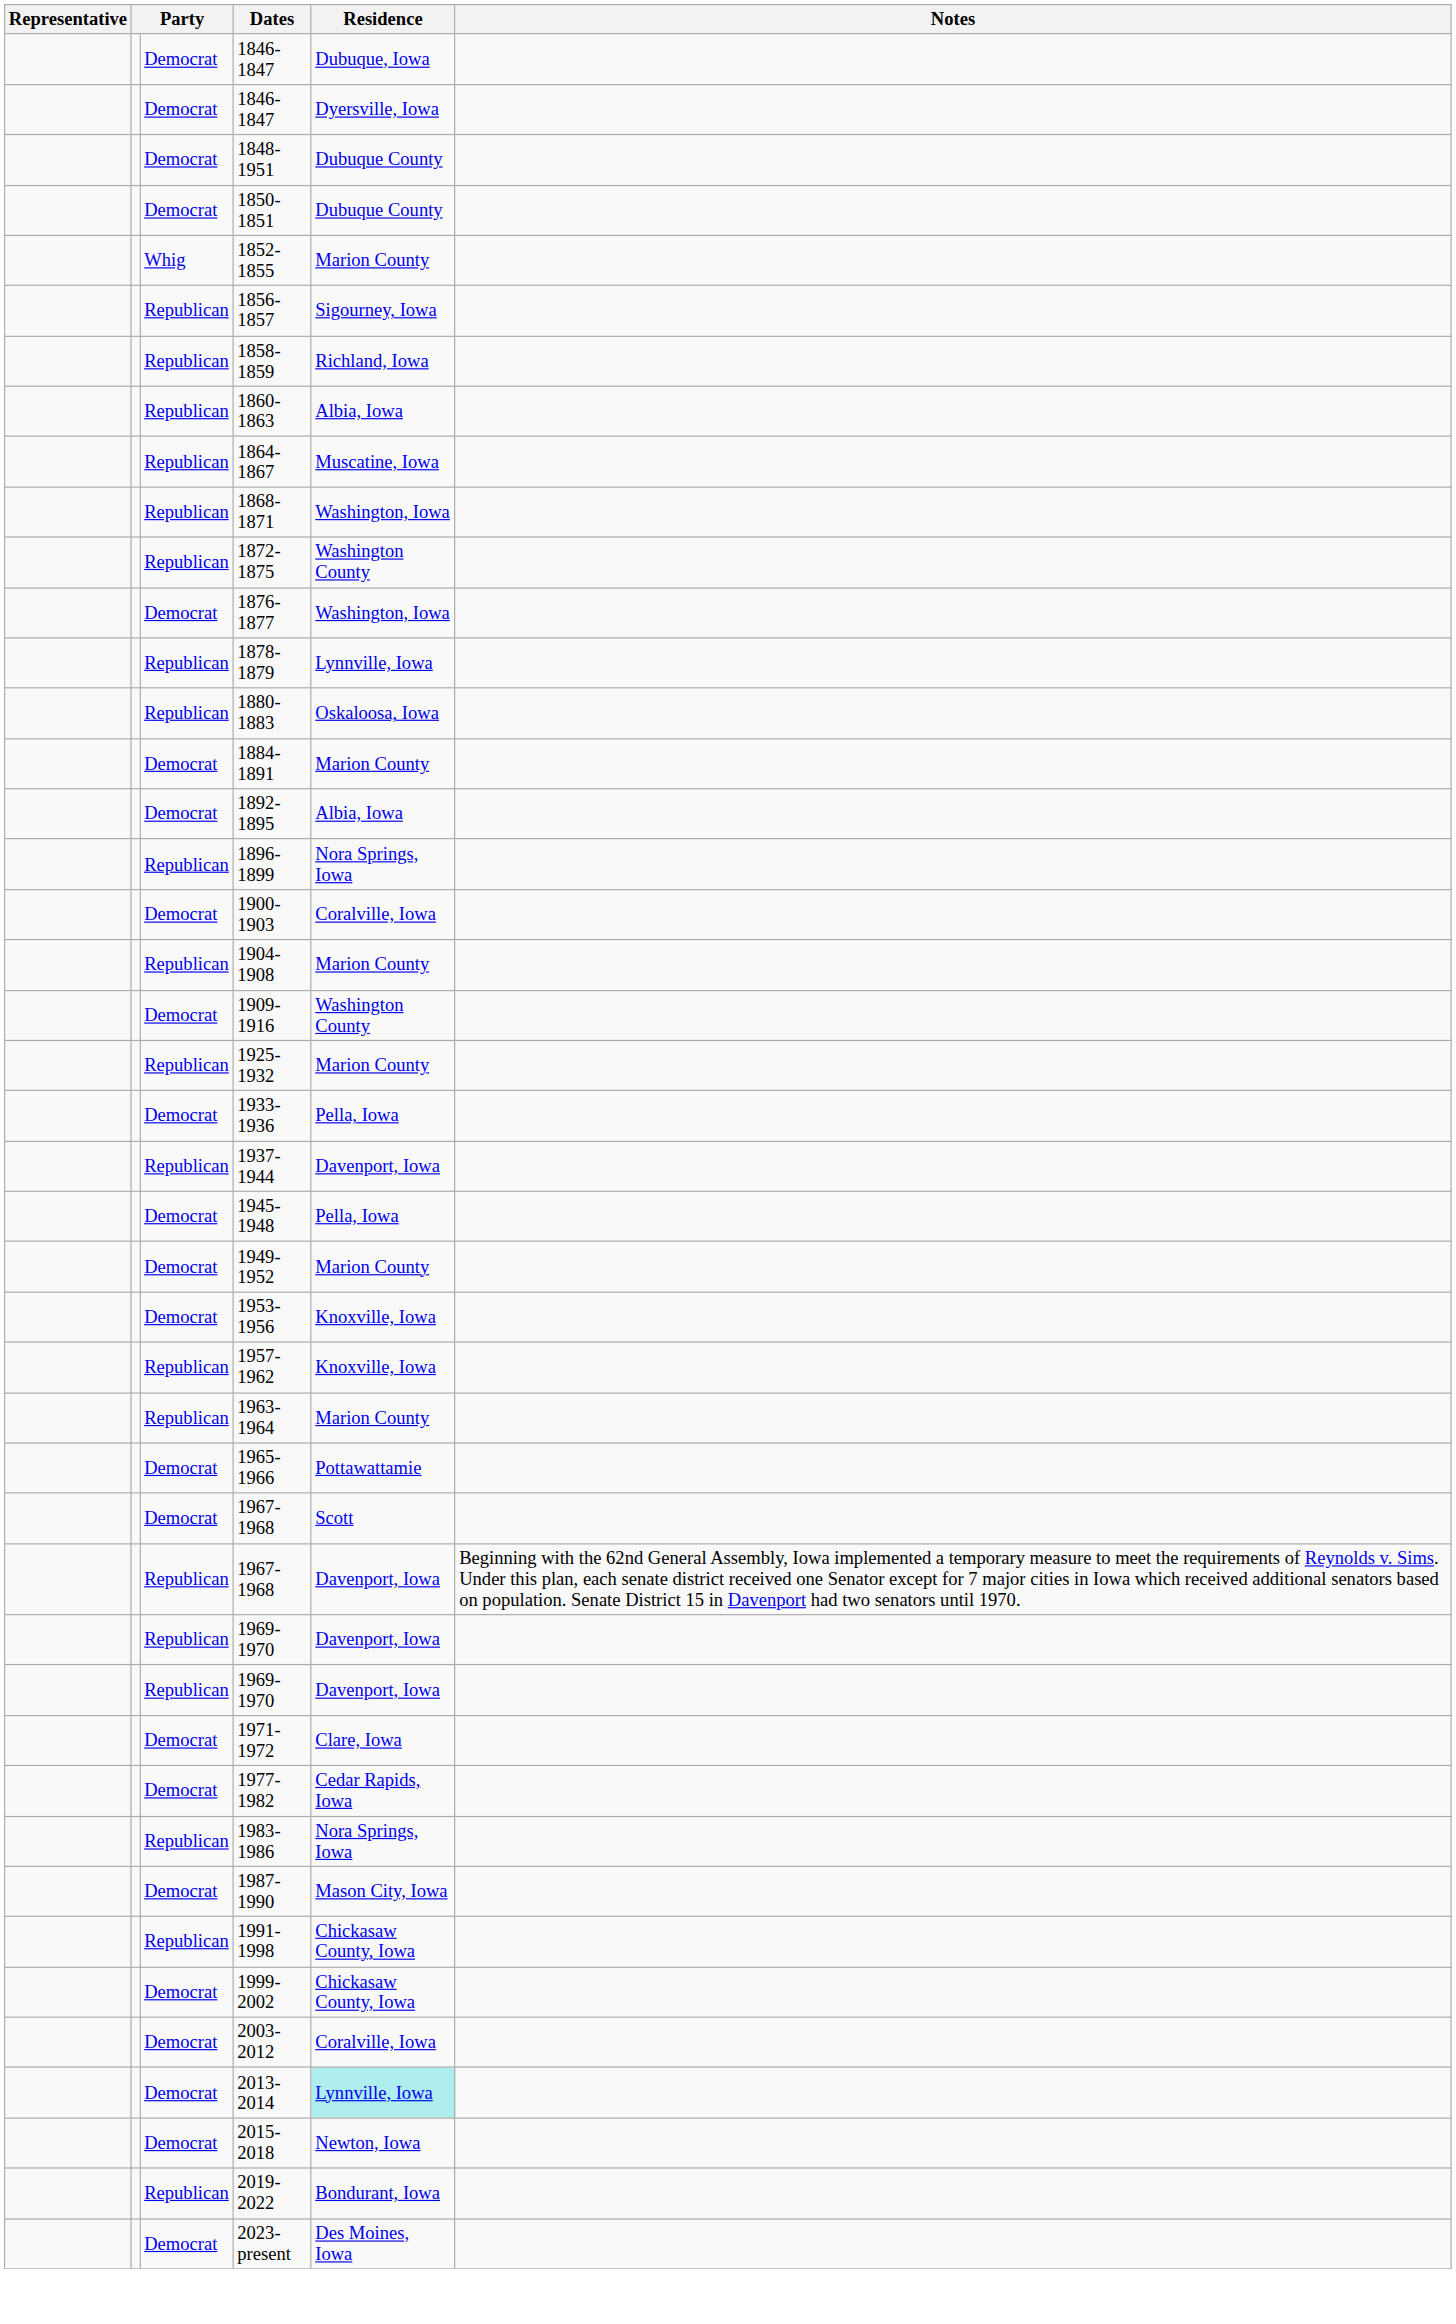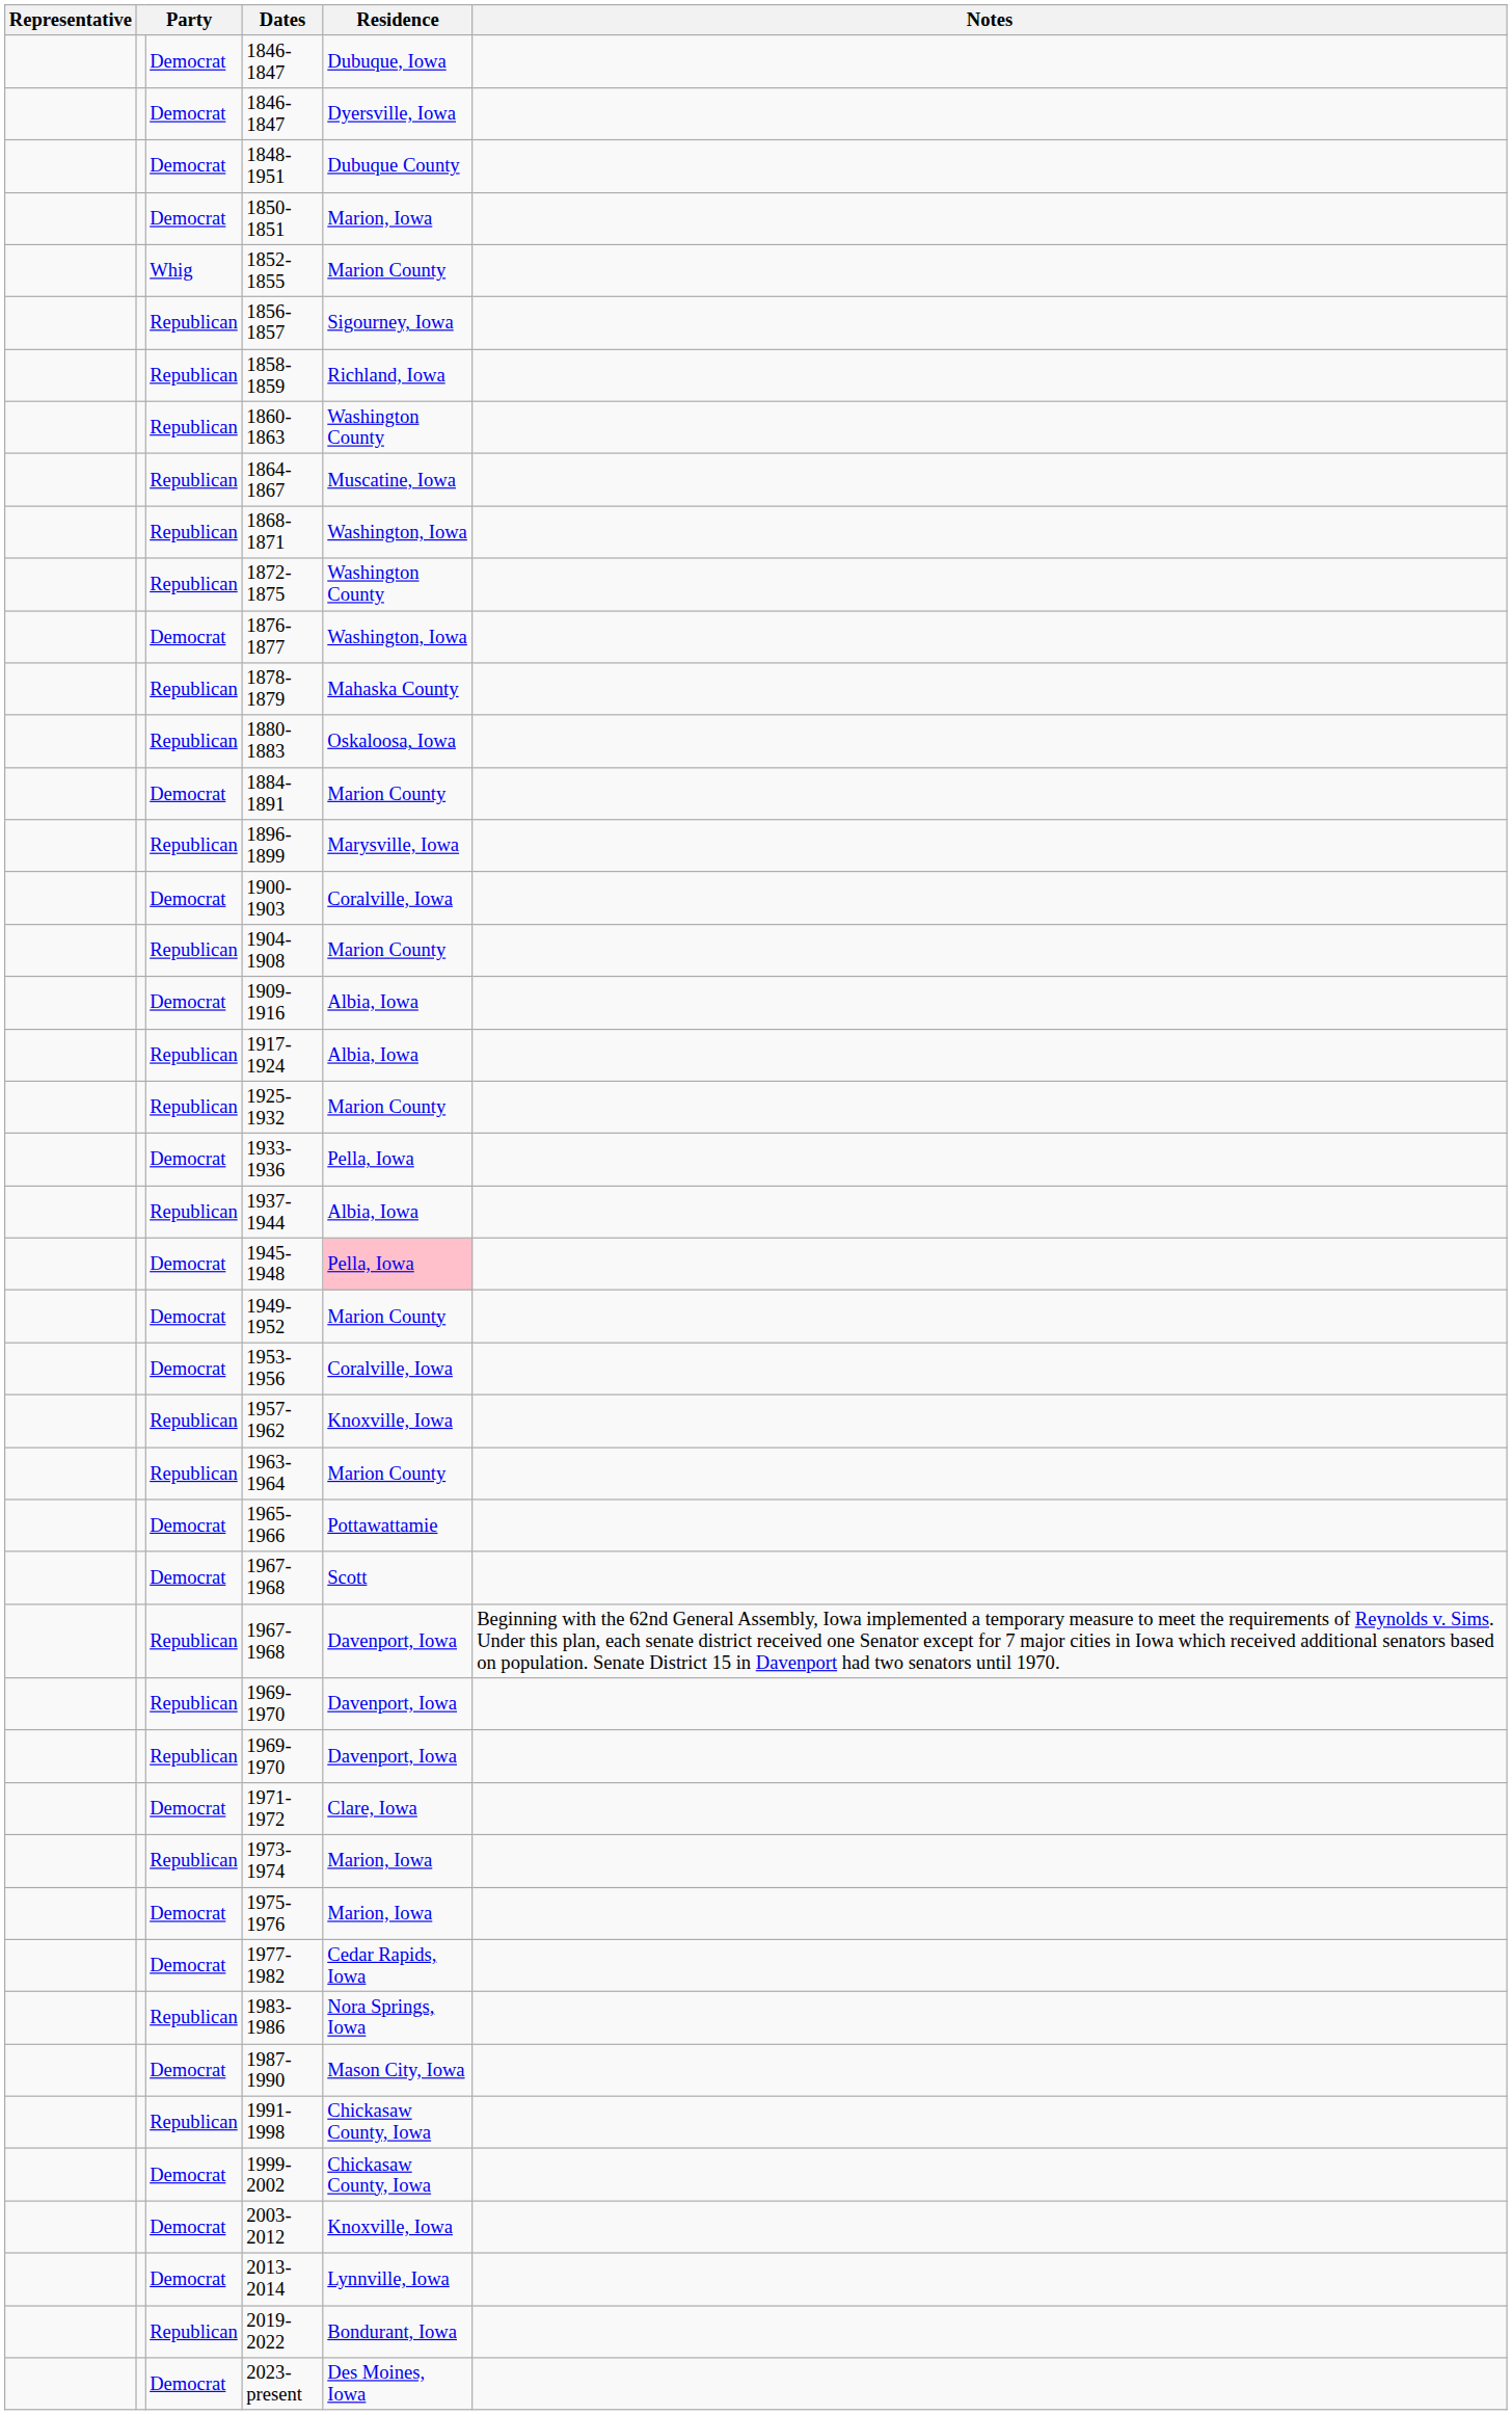1850-1851 | Residence: Dubuque County -> Marion, Iowa
1860-1863 | Residence: Albia, Iowa -> Washington County
1878-1879 | Residence: Lynnville, Iowa -> Mahaska County
- row: Democrat | 1892-1895 | Albia, Iowa
1896-1899 | Residence: Nora Springs, Iowa -> Marysville, Iowa
1909-1916 | Residence: Washington County -> Albia, Iowa
+ row: Republican | 1917-1924 | Albia, Iowa
1937-1944 | Residence: Davenport, Iowa -> Albia, Iowa
1945-1948 | Residence: no background -> pink background
1953-1956 | Residence: Knoxville, Iowa -> Coralville, Iowa
+ row: Republican | 1973-1974 | Marion, Iowa
+ row: Democrat | 1975-1976 | Marion, Iowa
2003-2012 | Residence: Coralville, Iowa -> Knoxville, Iowa
2013-2014 | Residence: paleturquoise background -> no background
- row: Democrat | 2015-2018 | Newton, Iowa
